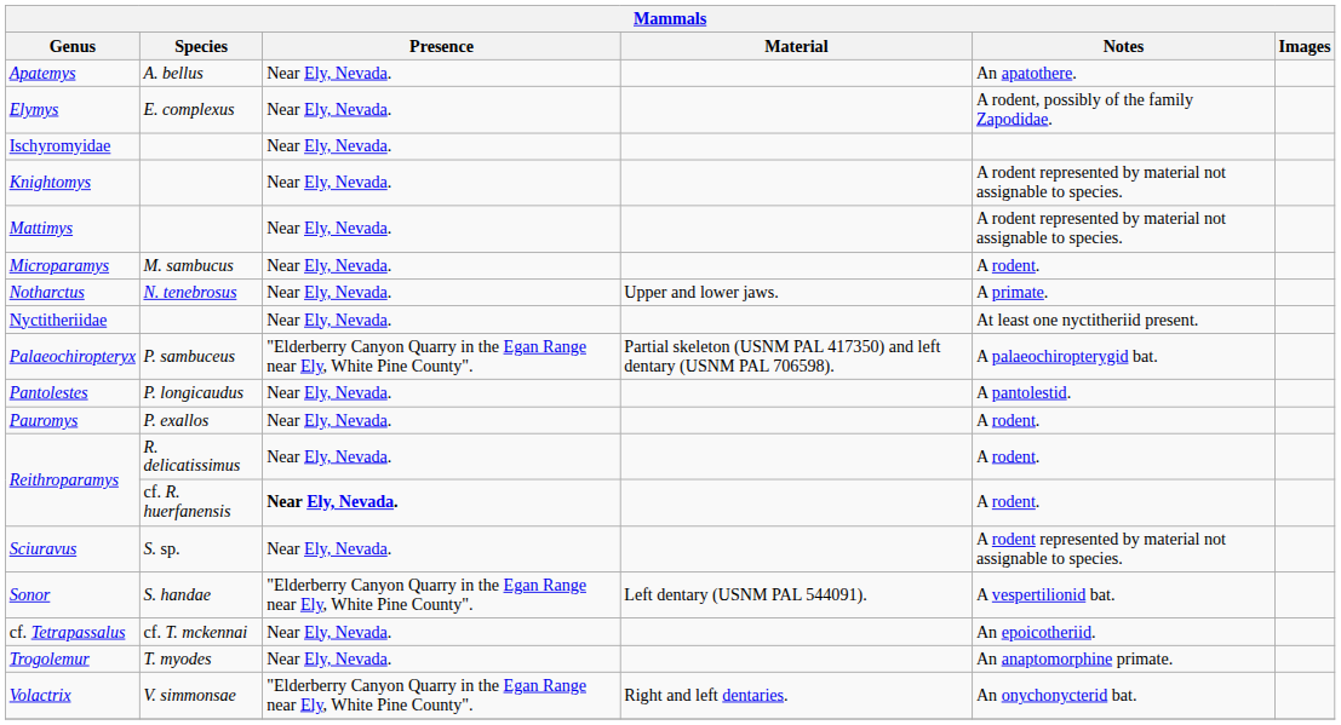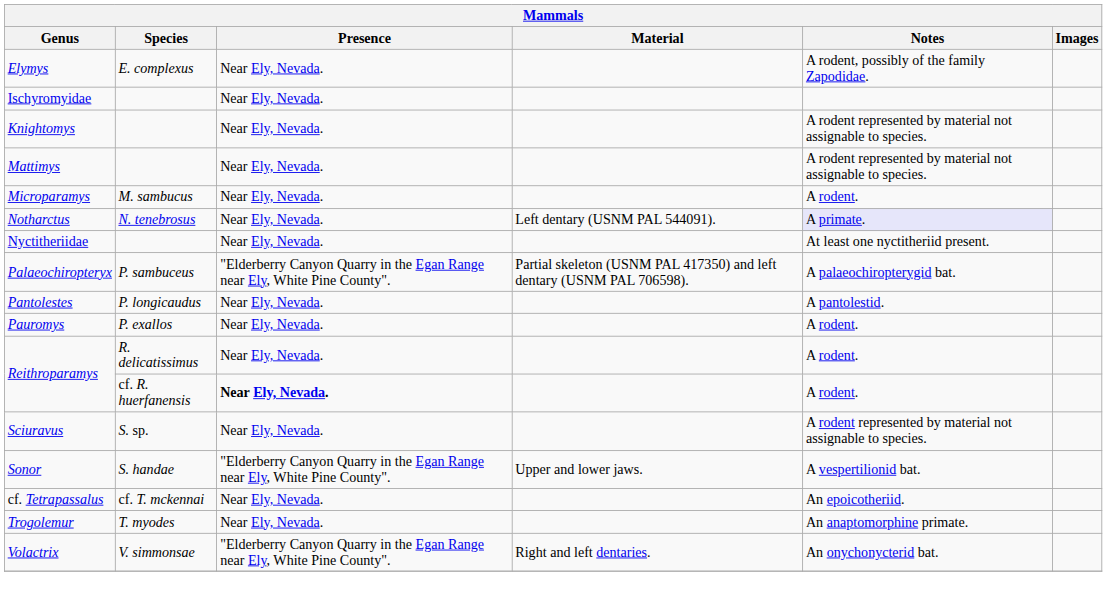- row: Apatemys | A. bellus | Near Ely, Nevada. | An apatothere.
Notharctus | Material: Upper and lower jaws. -> Left dentary (USNM PAL 544091).
Notharctus | Notes: no background -> lavender background
Sonor | Material: Left dentary (USNM PAL 544091). -> Upper and lower jaws.
